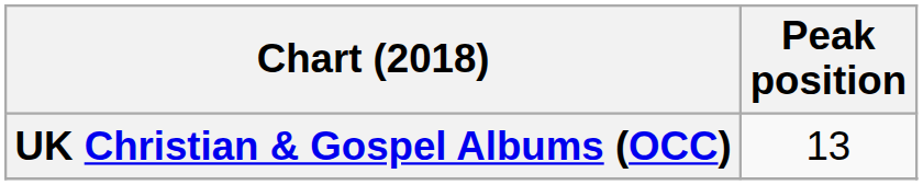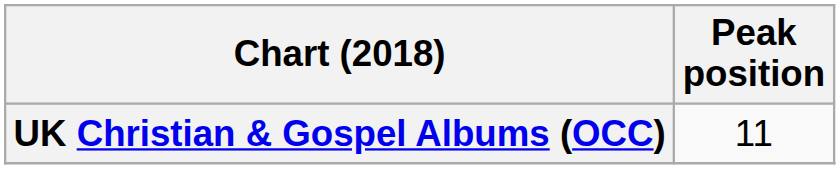UK Christian & Gospel Albums (OCC) | Peak position: 13 -> 11
